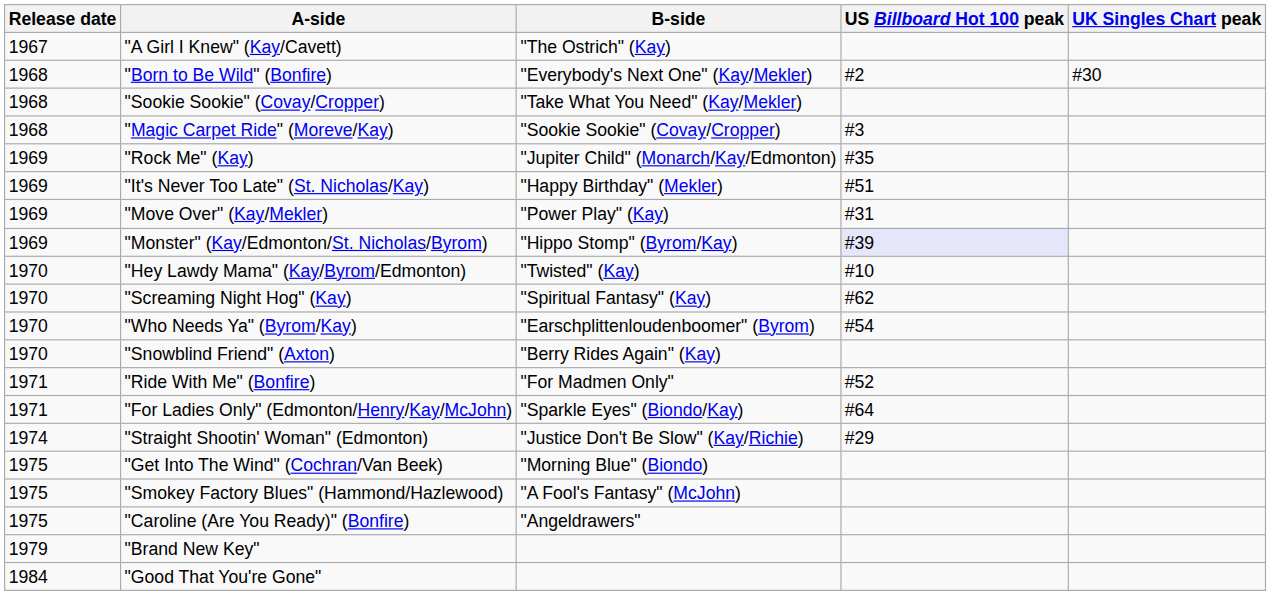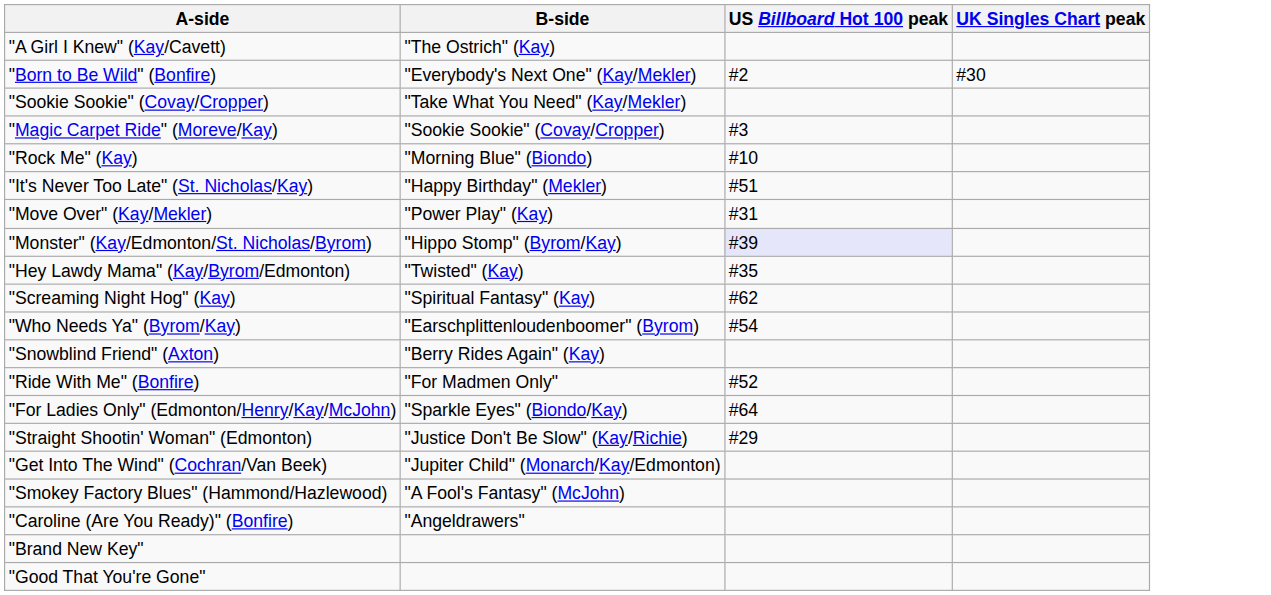- column: Release date | 1967 | 1968 | 1968 | 1968 | 1969 | 1969 | 1969 | 1969 | 1970 | 1970 | 1970 | 1970 | 1971 | 1971 | 1974 | 1975 | 1975 | 1975 | 1979 | 1984
"Rock Me" (Kay) | B-side: "Jupiter Child" (Monarch/Kay/Edmonton) -> "Morning Blue" (Biondo)
"Rock Me" (Kay) | US Billboard Hot 100 peak: #35 -> #10
"Hey Lawdy Mama" (Kay/Byrom/Edmonton) | US Billboard Hot 100 peak: #10 -> #35
"Get Into The Wind" (Cochran/Van Beek) | B-side: "Morning Blue" (Biondo) -> "Jupiter Child" (Monarch/Kay/Edmonton)
